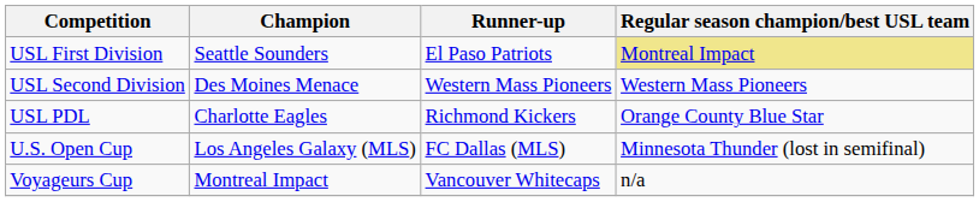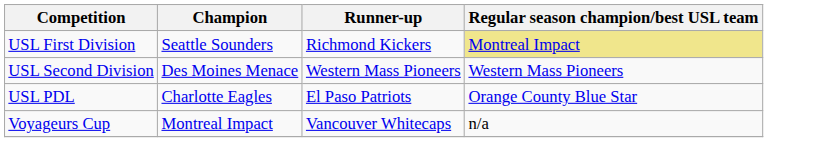USL First Division | Runner-up: El Paso Patriots -> Richmond Kickers
USL PDL | Runner-up: Richmond Kickers -> El Paso Patriots
- row: U.S. Open Cup | Los Angeles Galaxy (MLS) | FC Dallas (MLS) | Minnesota Thunder (lost in semifinal)
